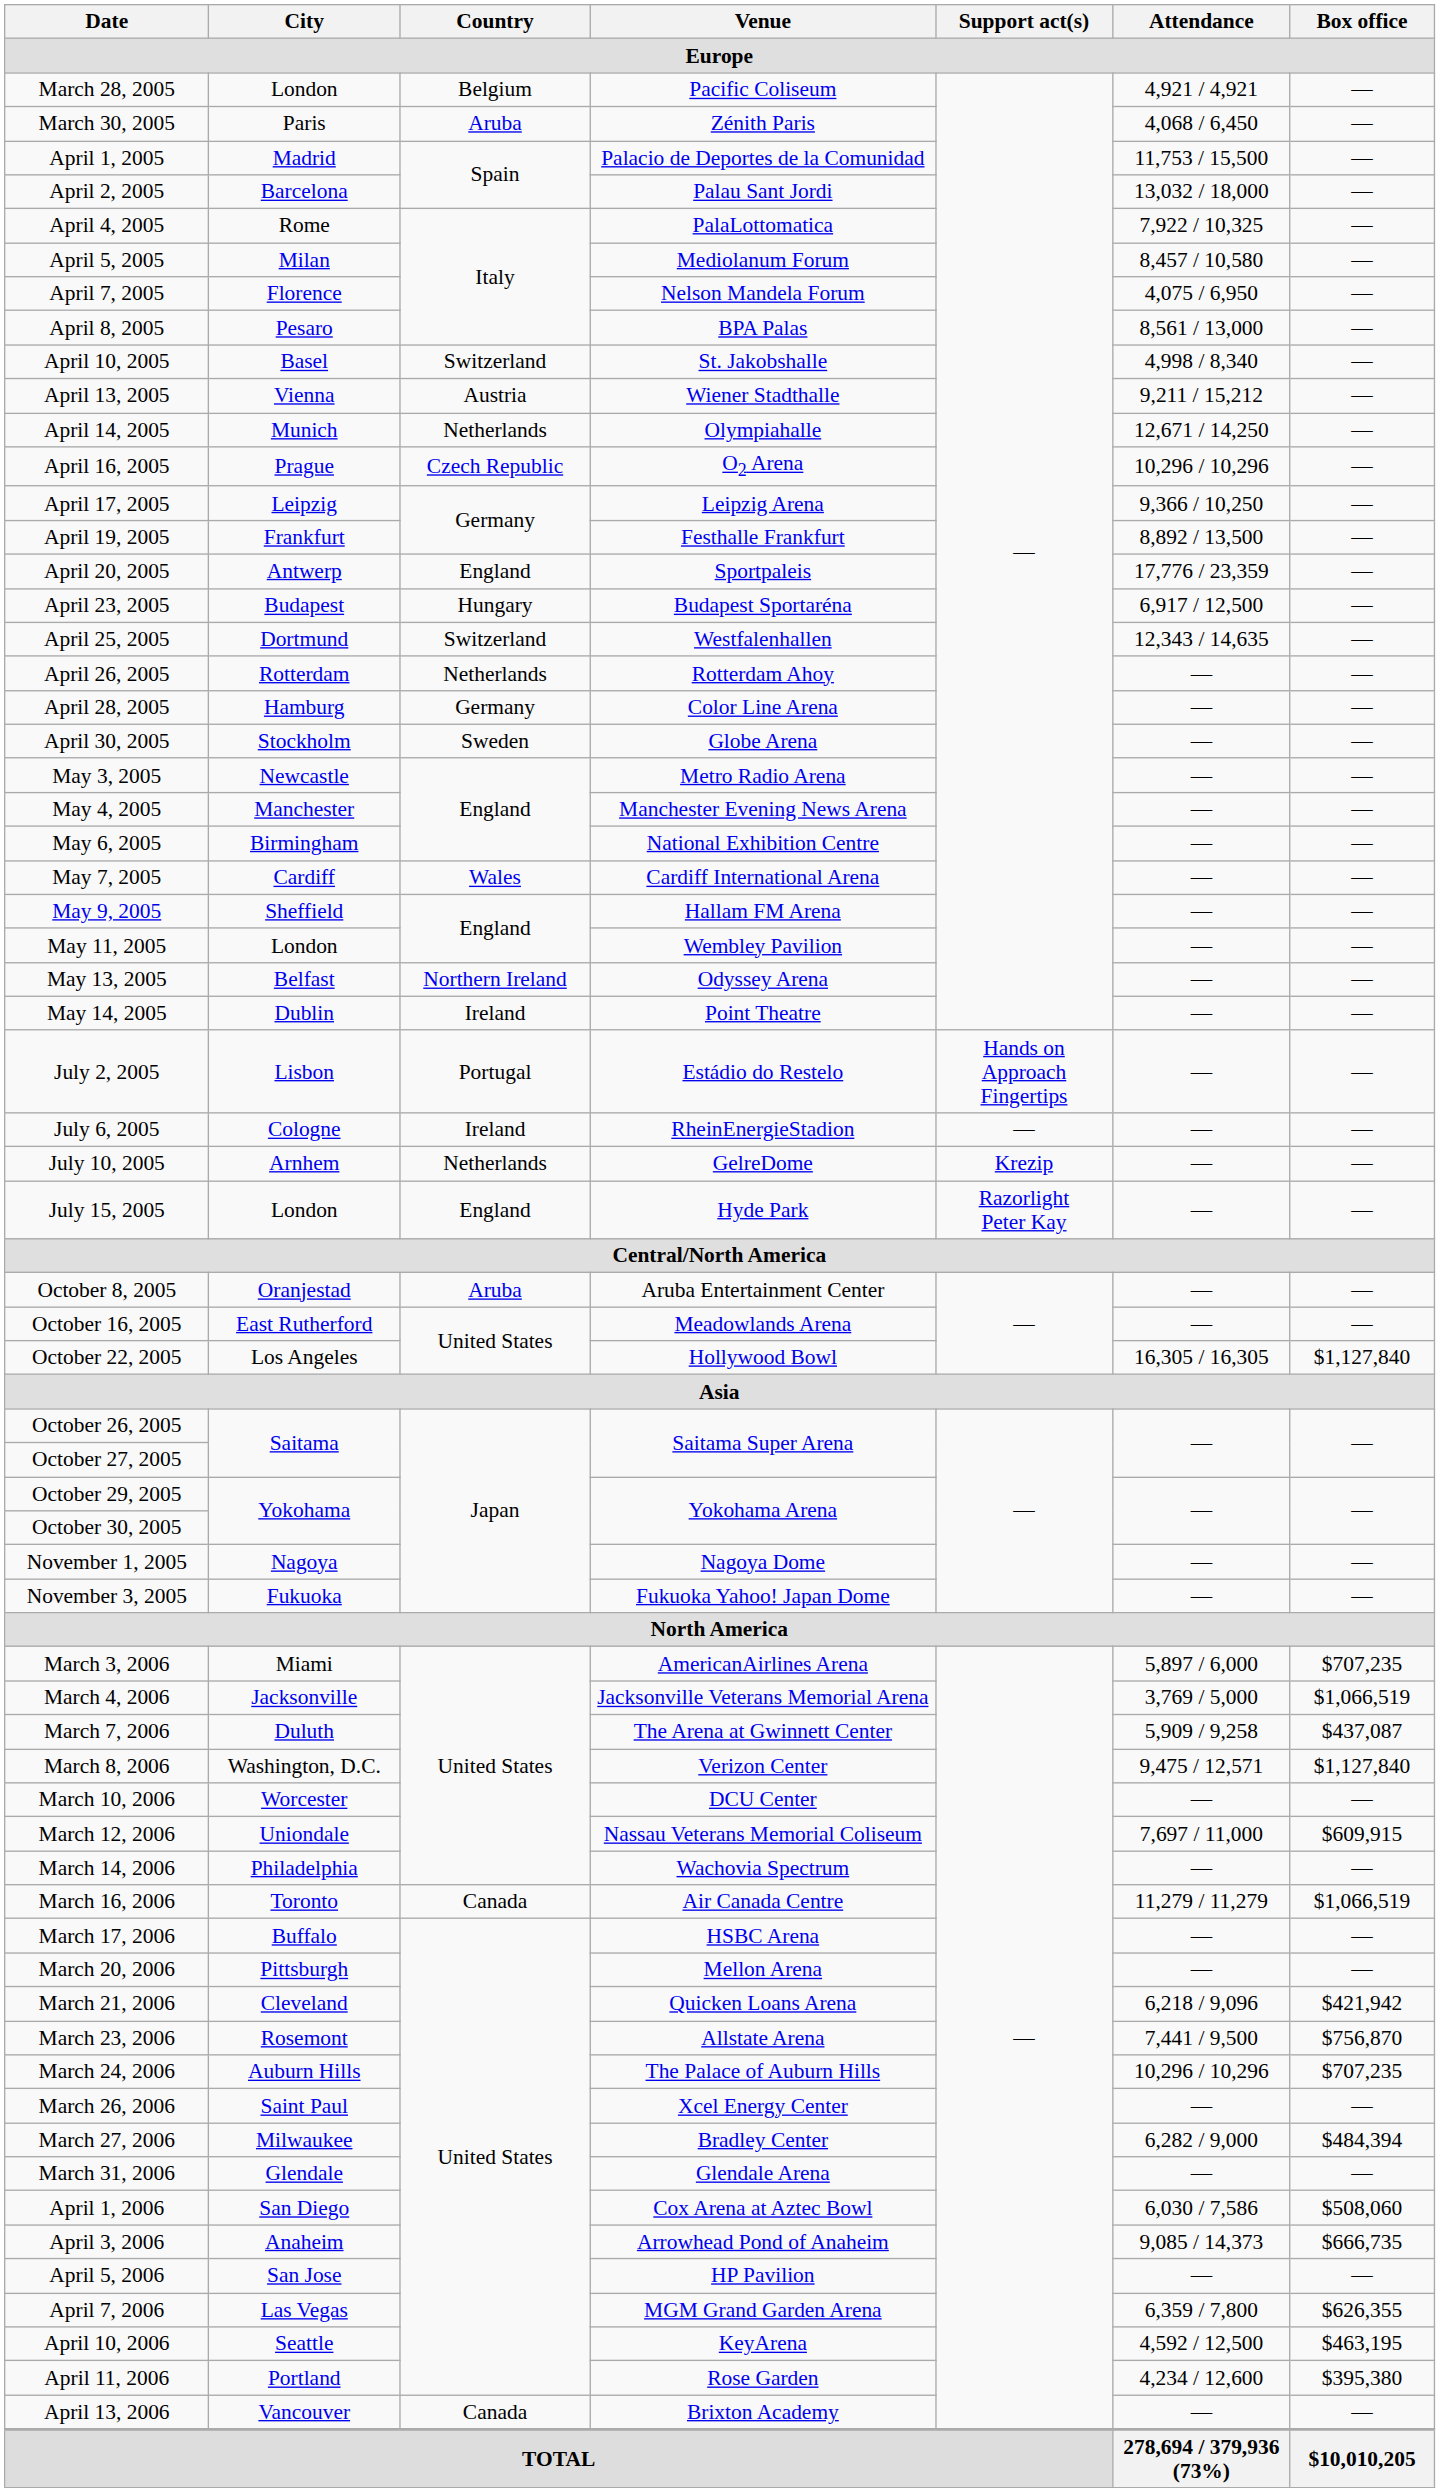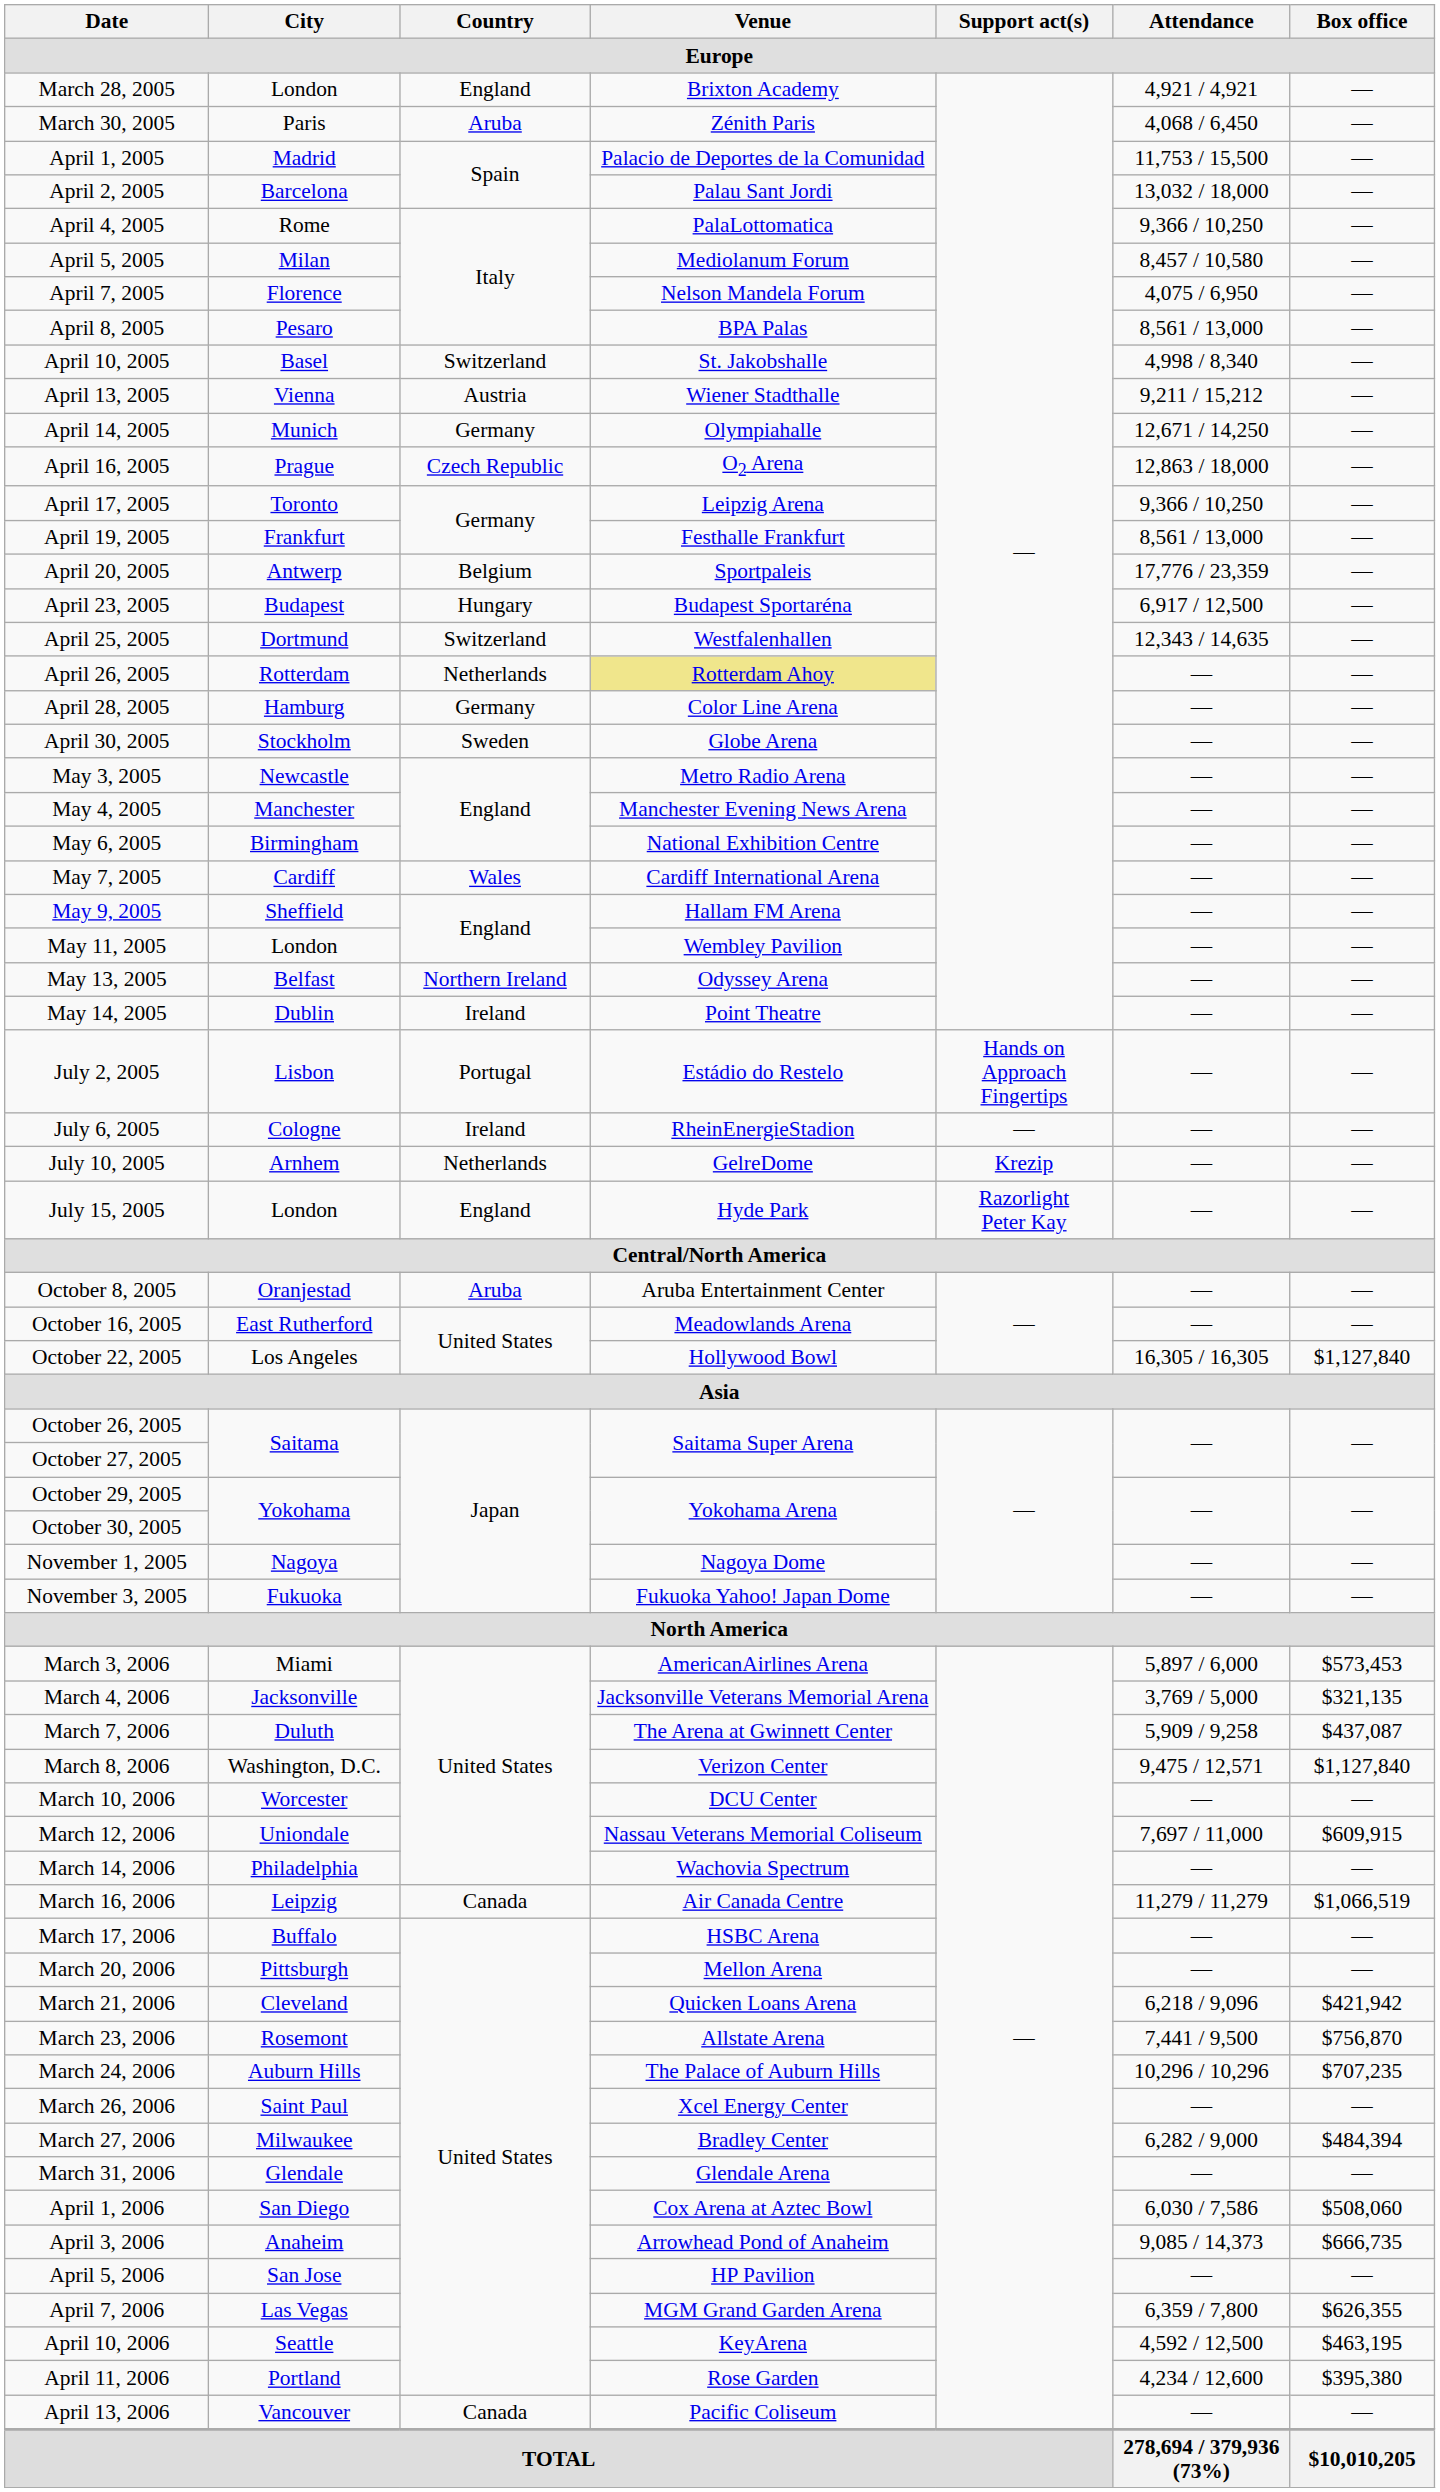March 28, 2005 | Country: Belgium -> England
March 28, 2005 | Venue: Pacific Coliseum -> Brixton Academy
April 4, 2005 | Attendance: 7,922 / 10,325 -> 9,366 / 10,250
April 14, 2005 | Country: Netherlands -> Germany
April 16, 2005 | Attendance: 10,296 / 10,296 -> 12,863 / 18,000
April 17, 2005 | City: Leipzig -> Toronto
April 19, 2005 | Attendance: 8,892 / 13,500 -> 8,561 / 13,000
April 20, 2005 | Country: England -> Belgium
April 26, 2005 | Venue: no background -> khaki background
March 3, 2006 | Box office: $707,235 -> $573,453
March 4, 2006 | Box office: $1,066,519 -> $321,135
March 16, 2006 | City: Toronto -> Leipzig
April 13, 2006 | Venue: Brixton Academy -> Pacific Coliseum
